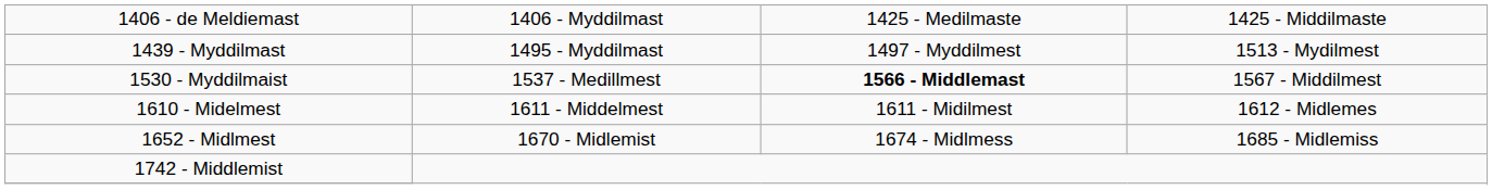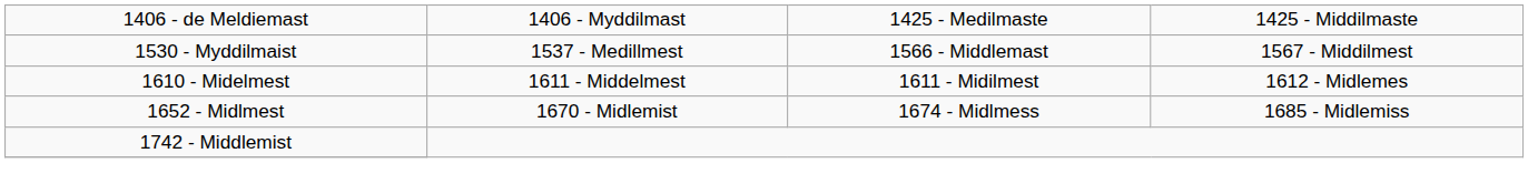- row: 1439 - Myddilmast | 1495 - Myddilmast | 1497 - Myddilmest | 1513 - Mydilmest
1530 - Myddilmaist | column 3: bold -> normal
